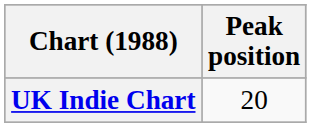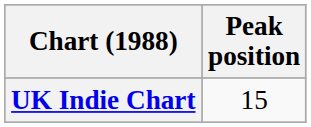UK Indie Chart | Peak position: 20 -> 15
